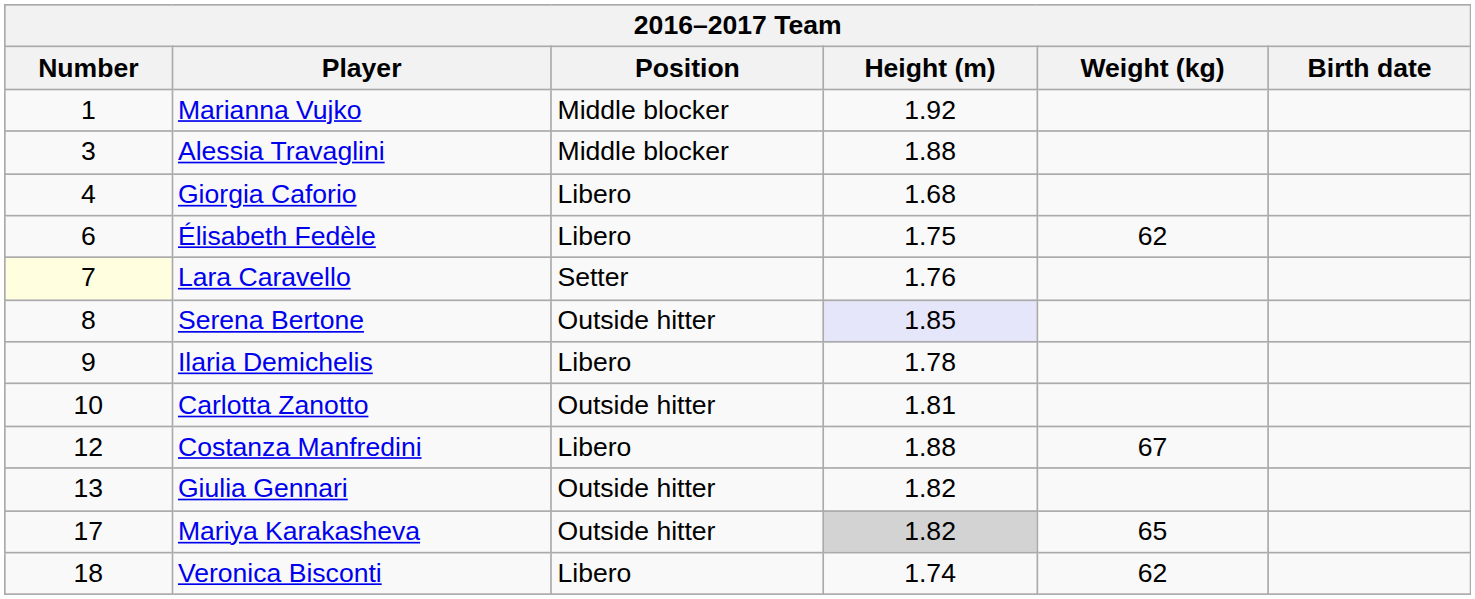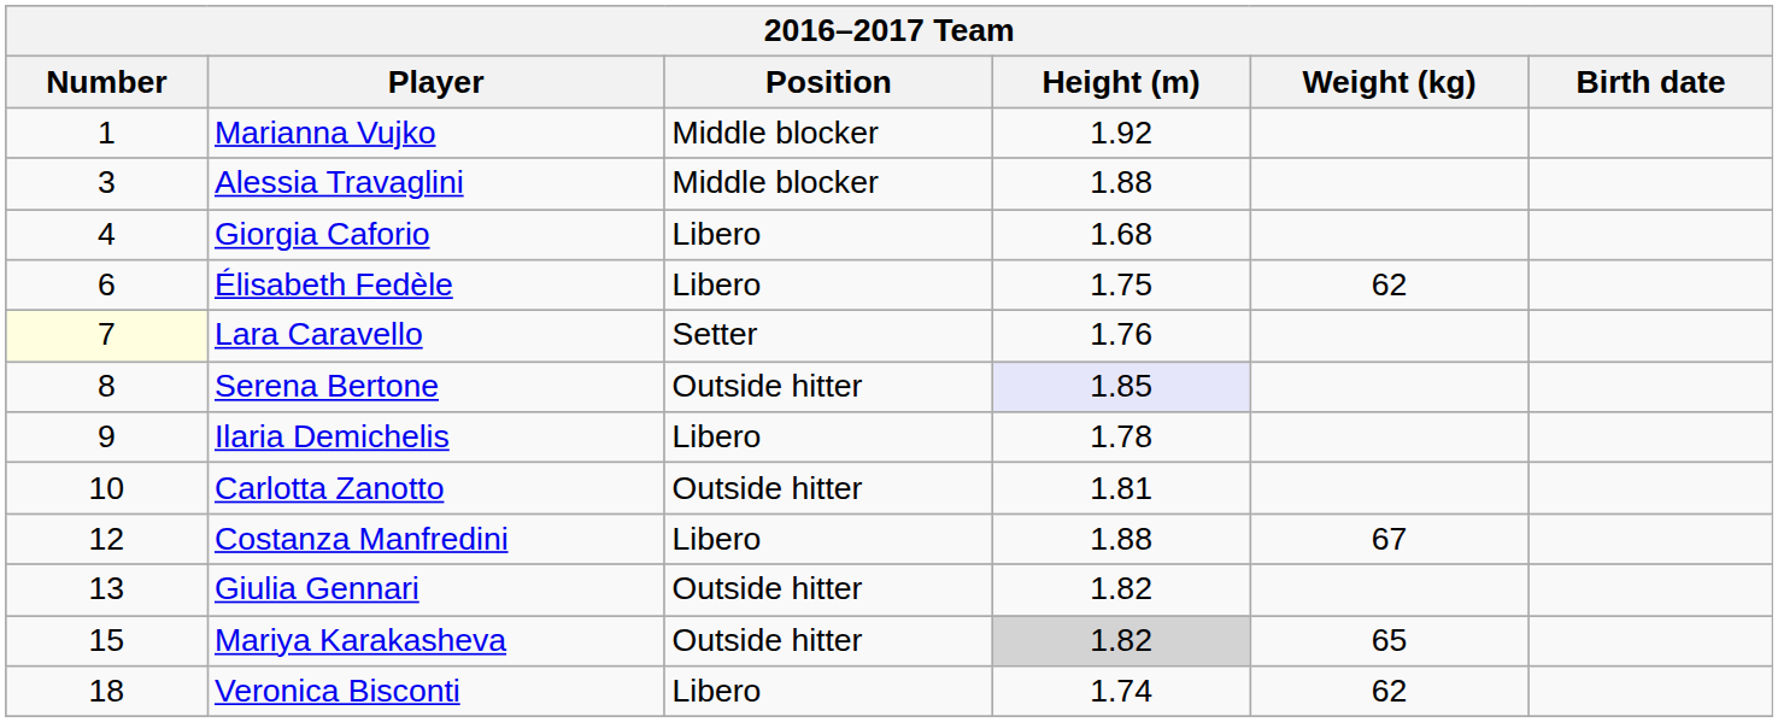Mariya Karakasheva | Number: 17 -> 15
